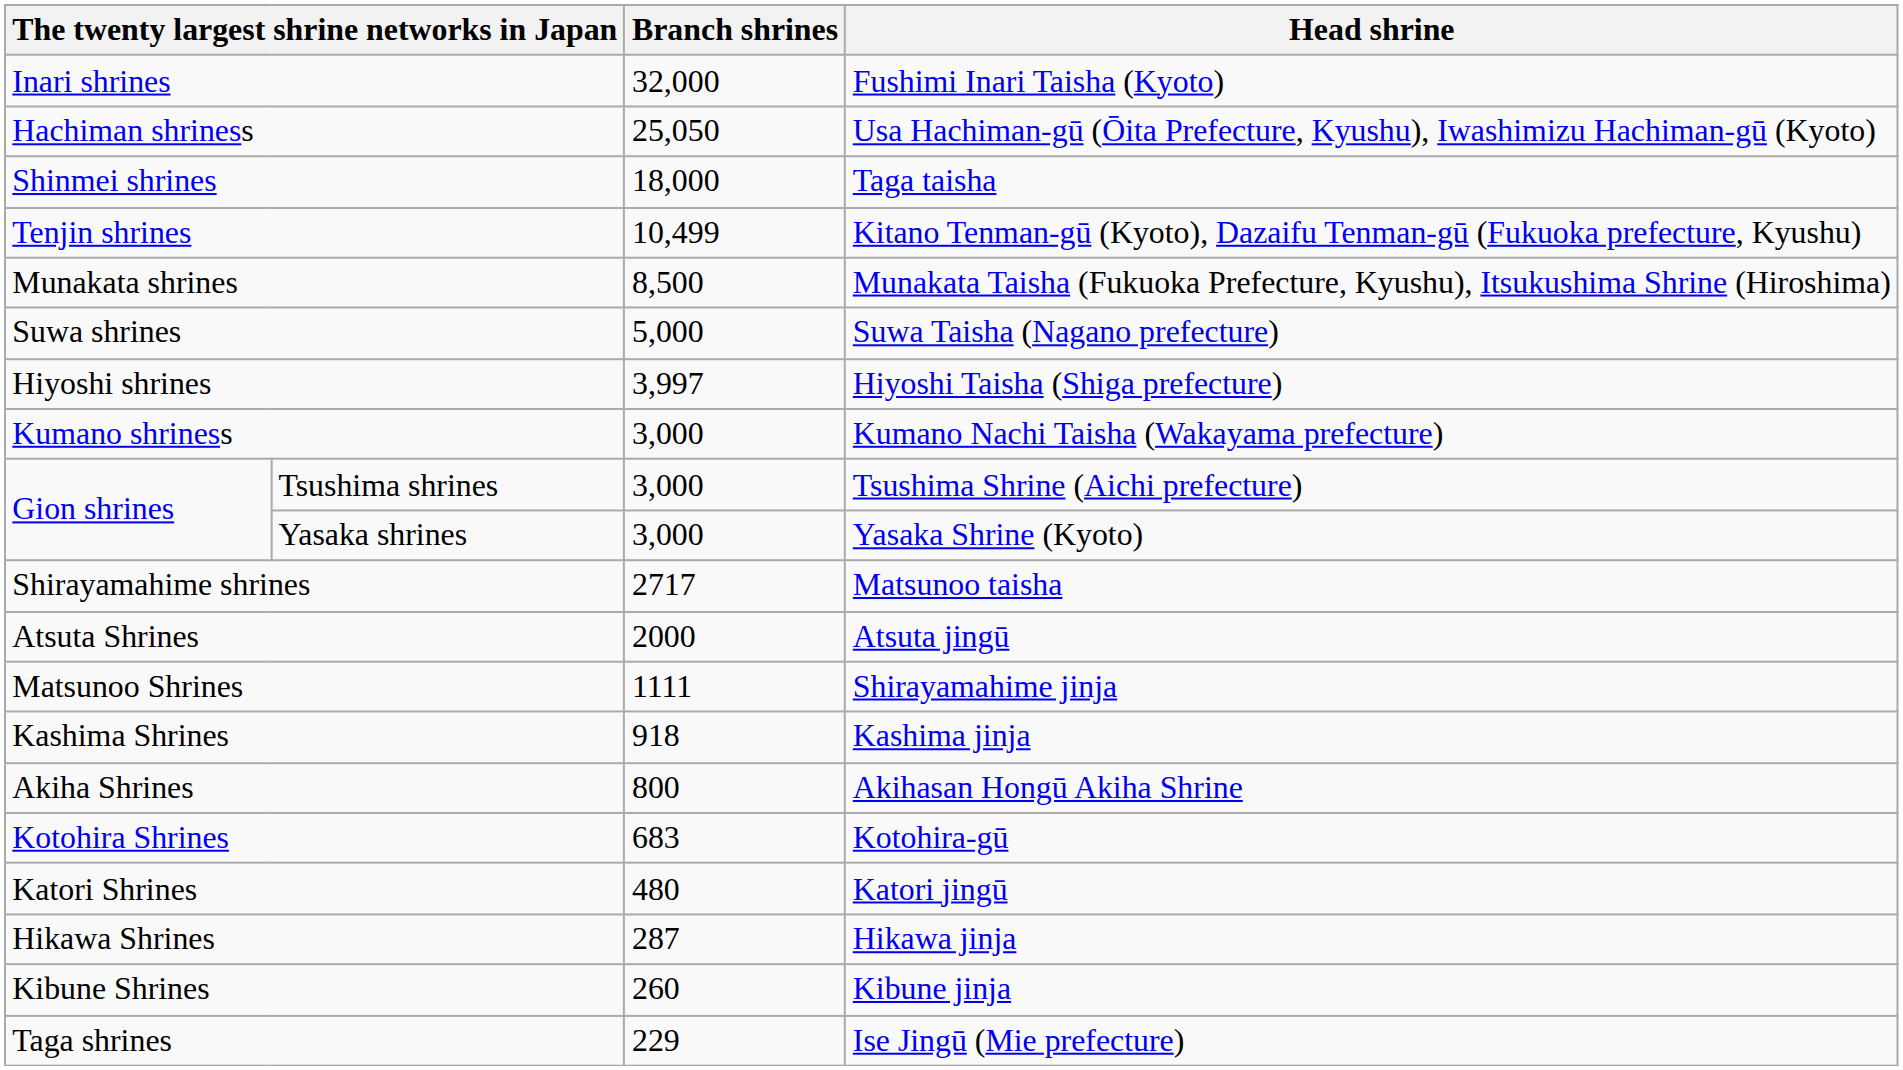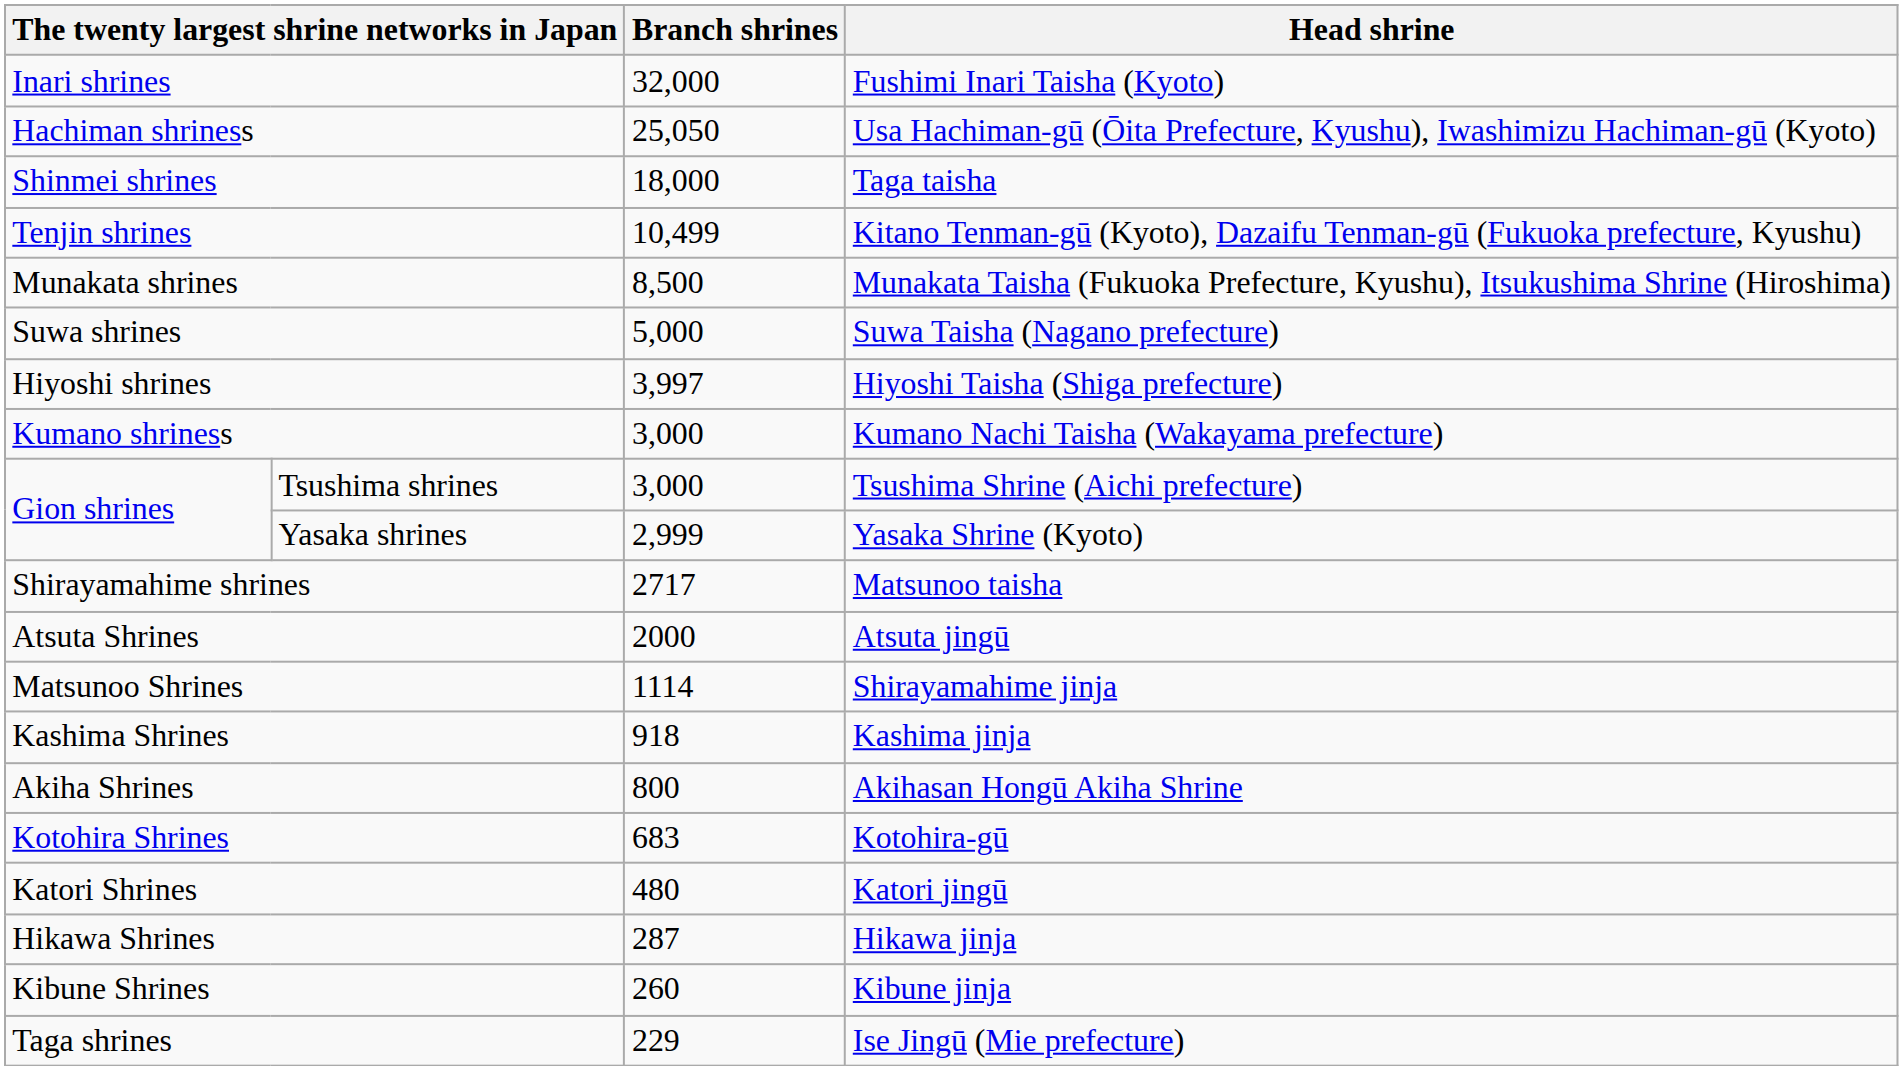Yasaka shrines | Branch shrines: 3,000 -> 2,999
Matsunoo Shrines | Branch shrines: 1111 -> 1114
